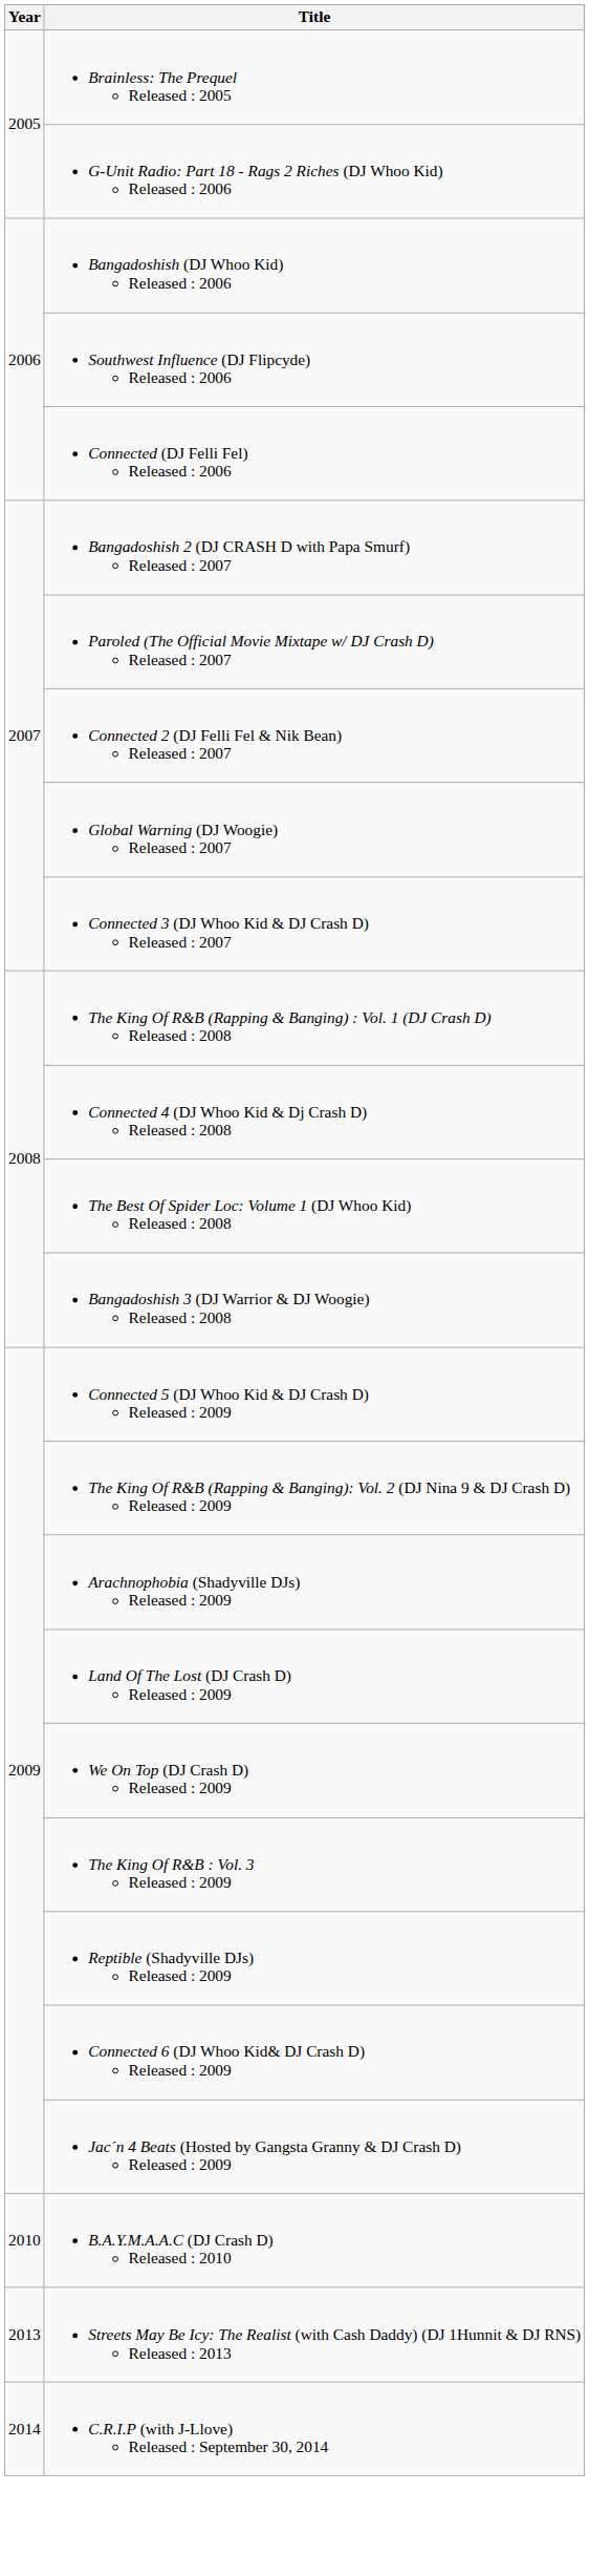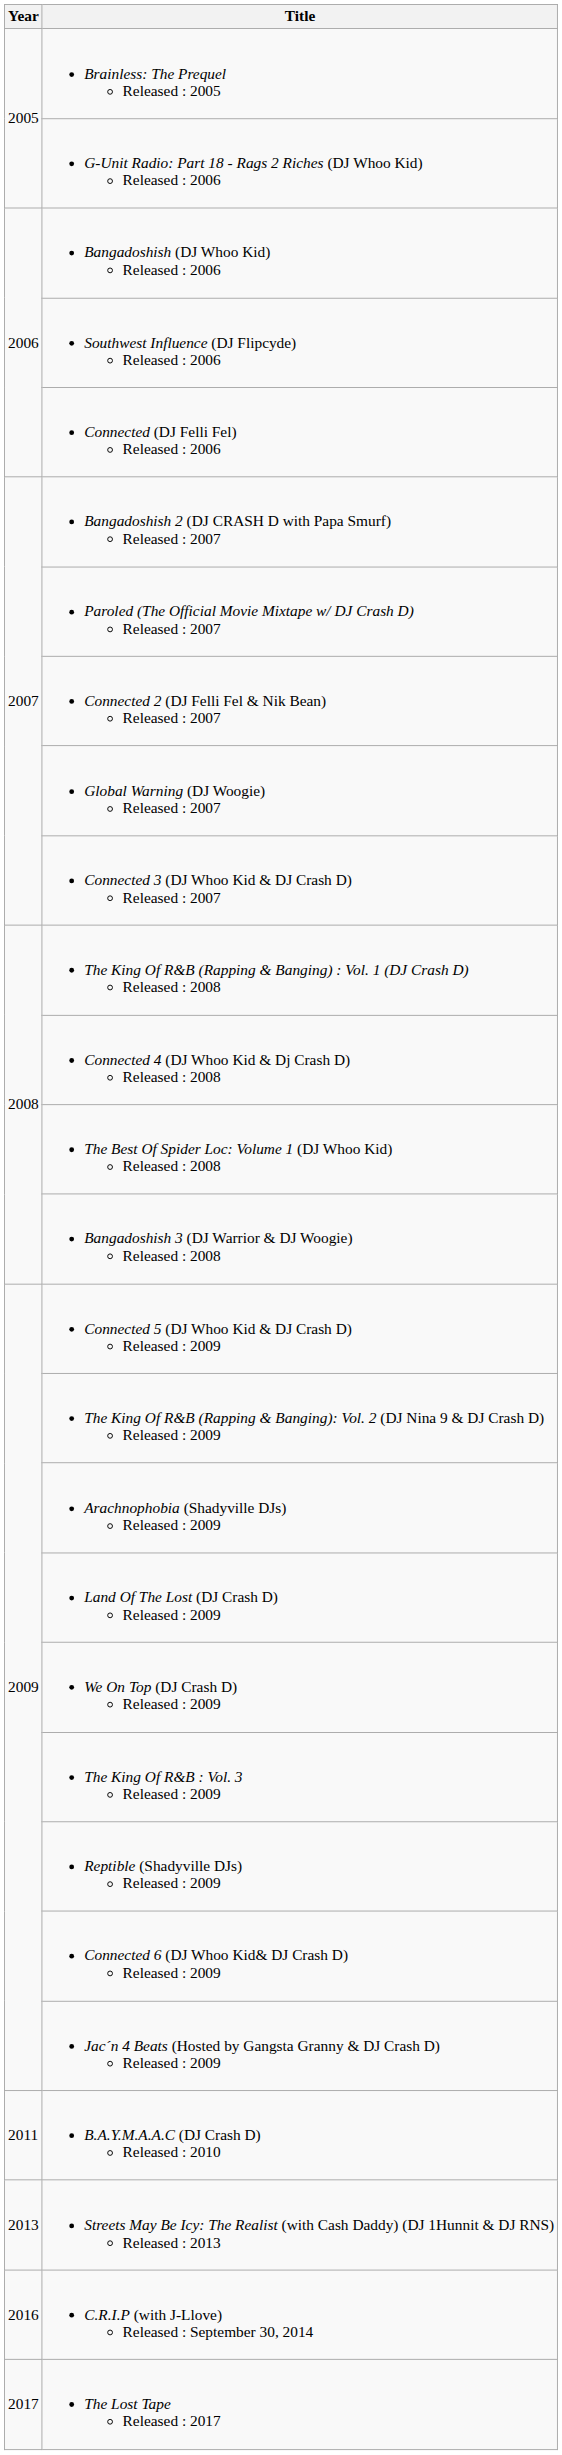B.A.Y.M.A.A.C (DJ Crash D) Released : 2010 | Year: 2010 -> 2011
C.R.I.P (with J-Llove) Released : September 30, 2014 | Year: 2014 -> 2016
+ row: 2017 | The Lost Tape Released : 2017
